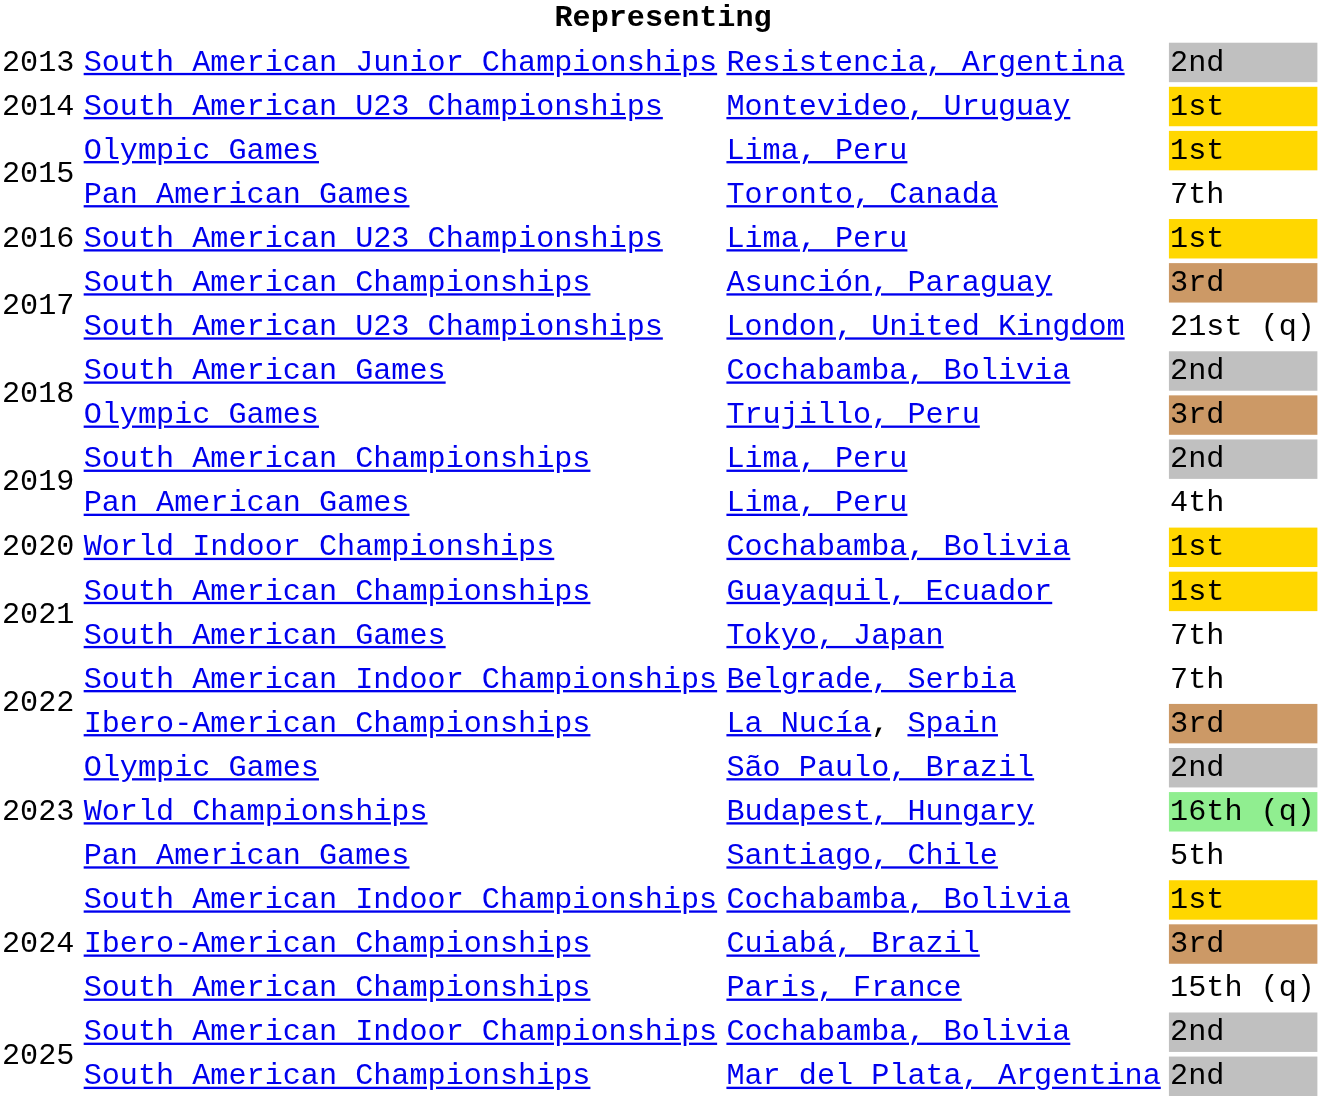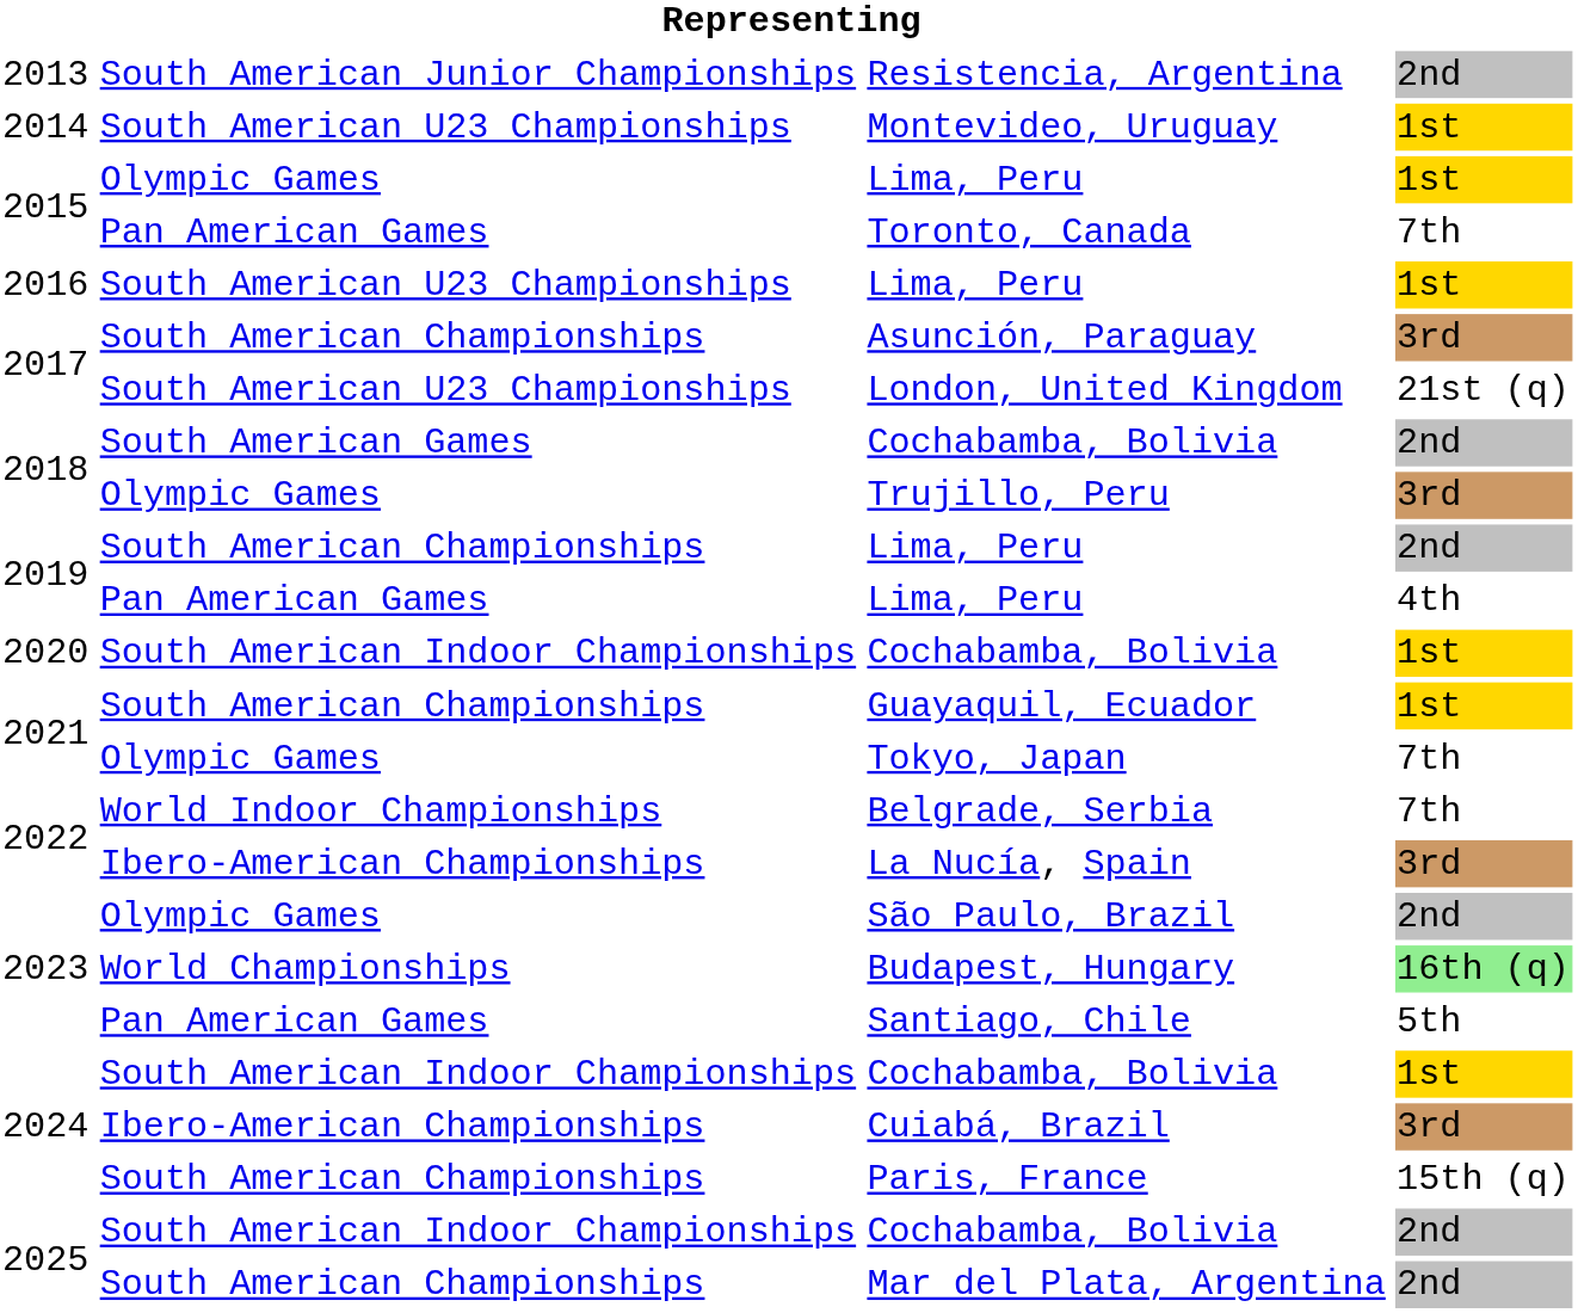2020 / Cochabamba, Bolivia | column 2: World Indoor Championships -> South American Indoor Championships
Tokyo, Japan | column 2: South American Games -> Olympic Games
Belgrade, Serbia | column 2: South American Indoor Championships -> World Indoor Championships
